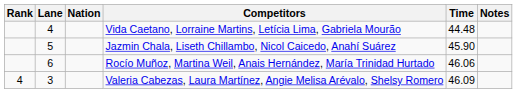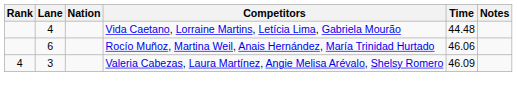- row: 5 | Jazmin Chala, Liseth Chillambo, Nicol Caicedo, Anahí Suárez | 45.90
